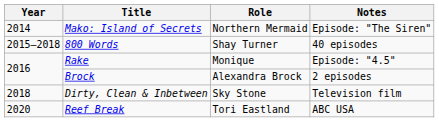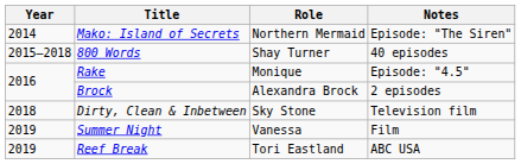+ row: 2019 | Summer Night | Vanessa | Film
Reef Break | Year: 2020 -> 2019
